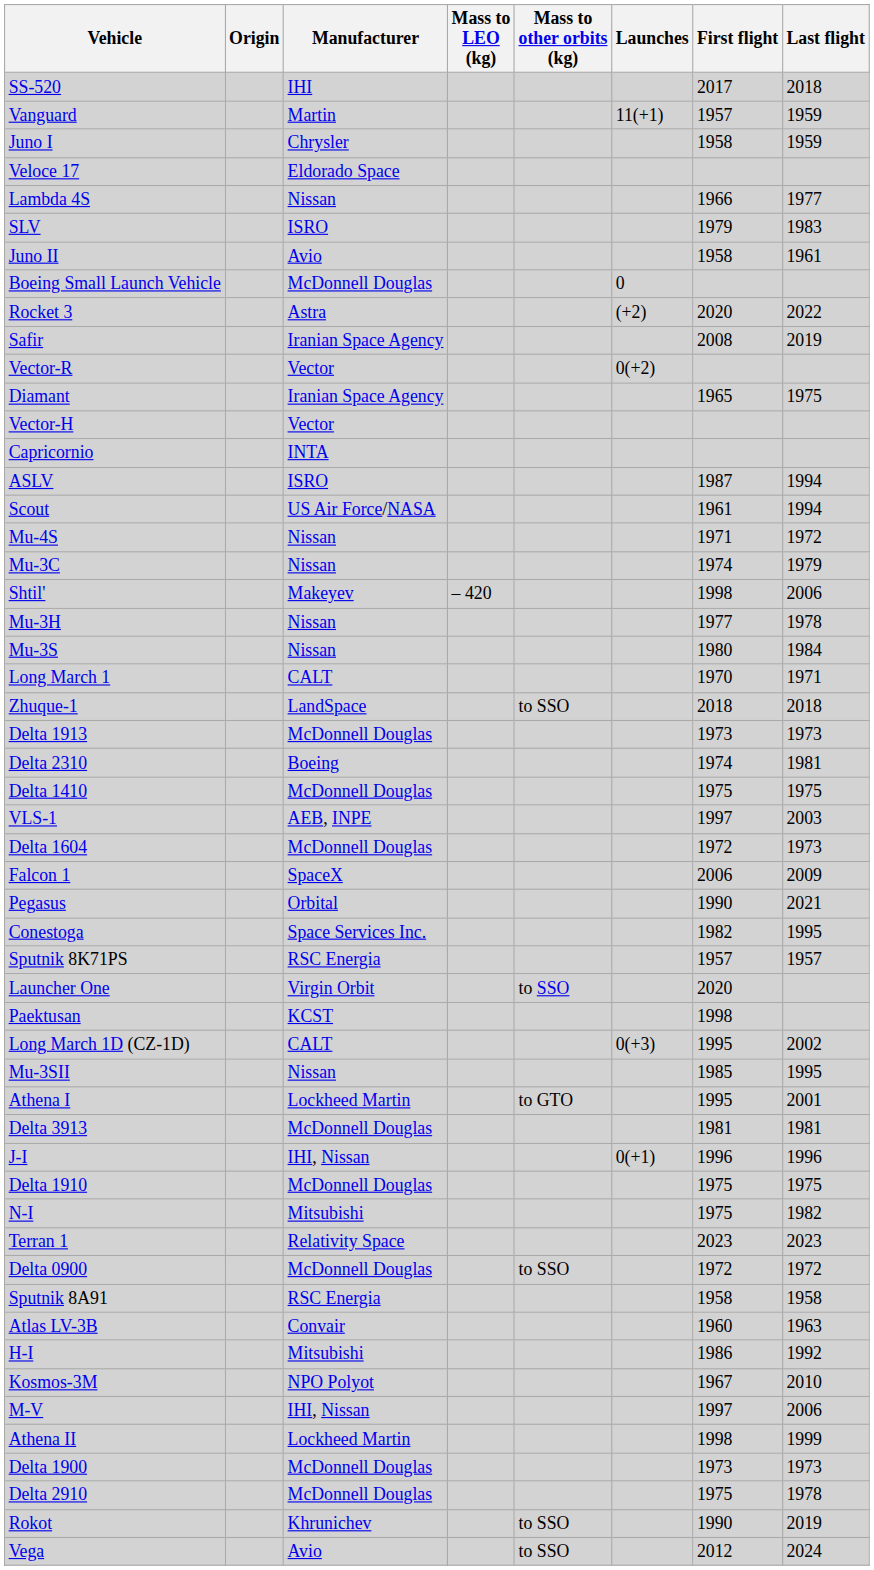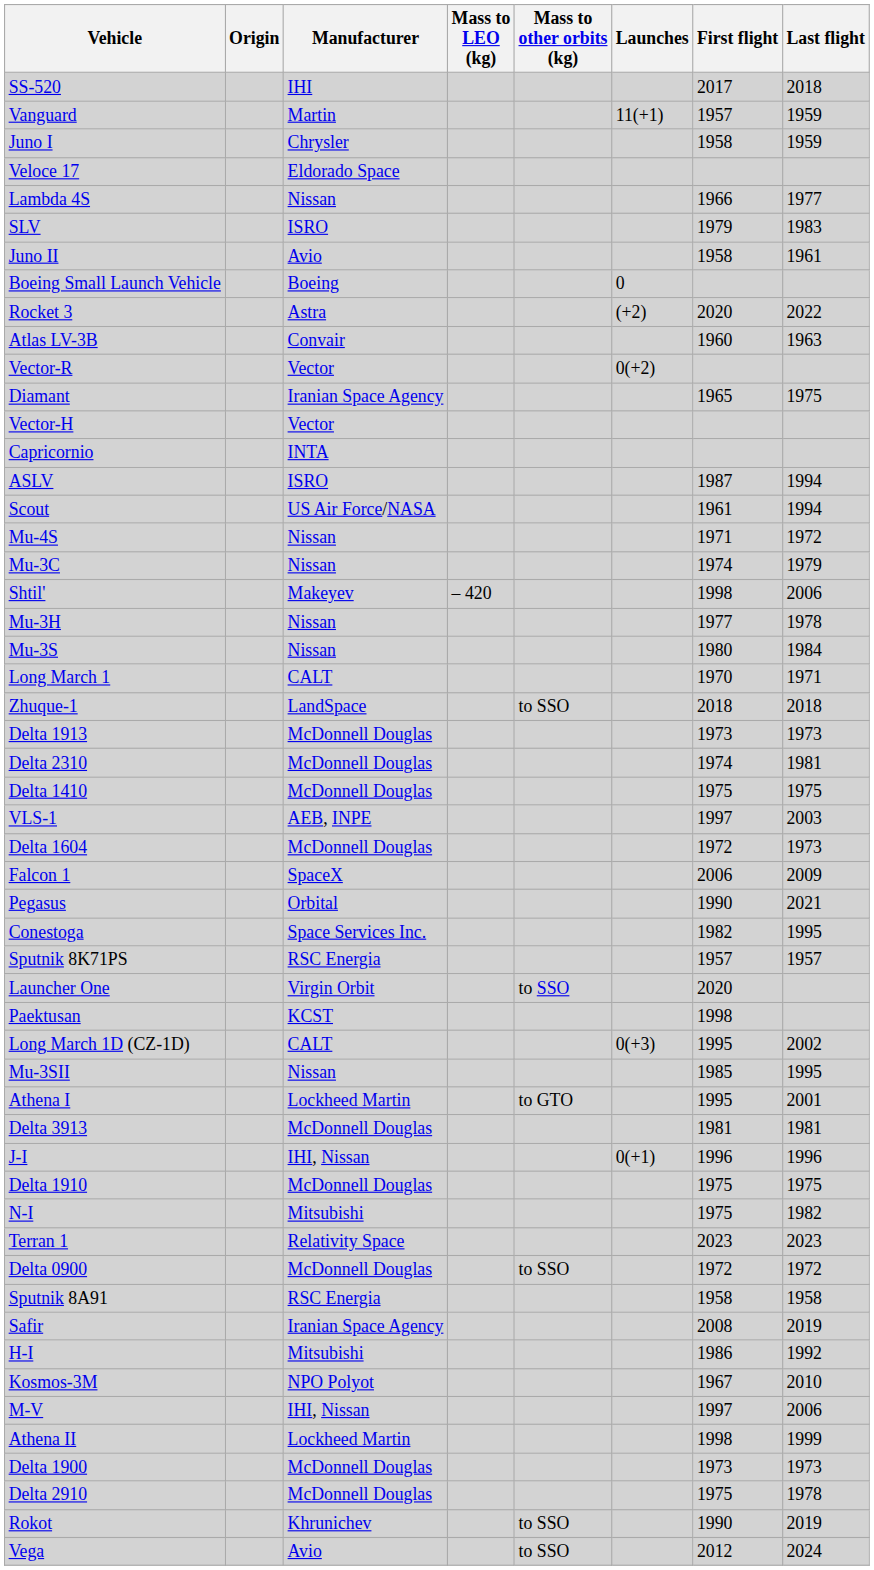Boeing Small Launch Vehicle | Manufacturer: McDonnell Douglas -> Boeing
rows swapped: Safir <-> Atlas LV-3B
Delta 2310 | Manufacturer: Boeing -> McDonnell Douglas
